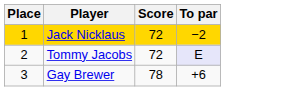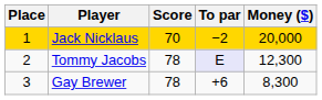+ column: Money ($) | 20,000 | 12,300 | 8,300
Jack Nicklaus | Score: 72 -> 70
Tommy Jacobs | Score: 72 -> 78
